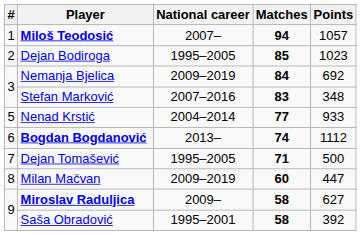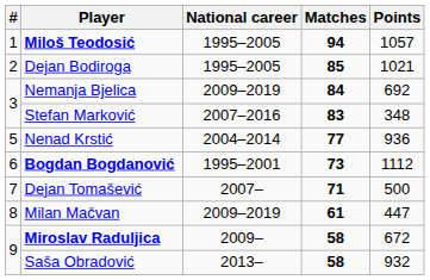Miloš Teodosić | National career: 2007– -> 1995–2005
Dejan Bodiroga | Points: 1023 -> 1021
Nenad Krstić | Points: 933 -> 936
Bogdan Bogdanović | National career: 2013– -> 1995–2001
Bogdan Bogdanović | Matches: 74 -> 73
Dejan Tomašević | National career: 1995–2005 -> 2007–
Milan Mačvan | Matches: 60 -> 61
Miroslav Raduljica | Points: 627 -> 672
Saša Obradović | National career: 1995–2001 -> 2013–
Saša Obradović | Points: 392 -> 932
